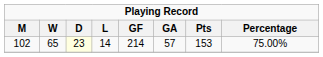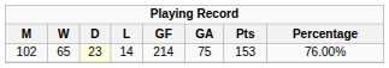102 | GA: 57 -> 75
102 | Percentage: 75.00% -> 76.00%
